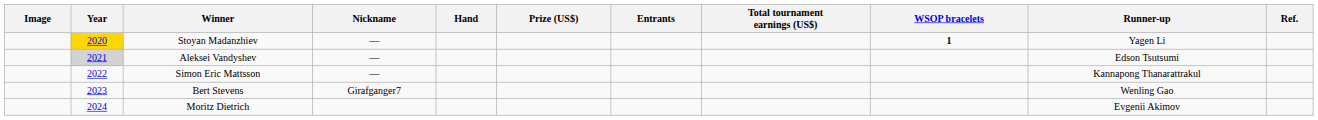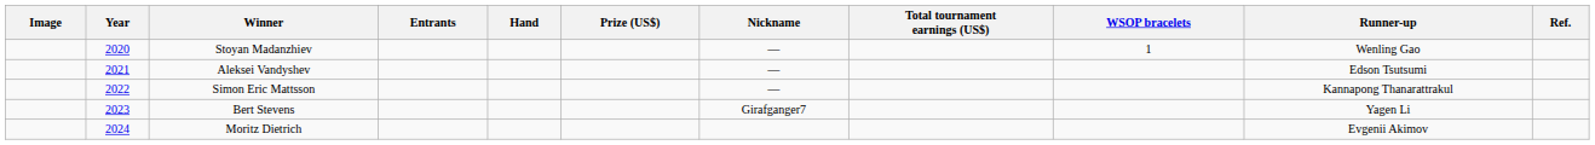columns swapped: Nickname <-> Entrants
Stoyan Madanzhiev | Year: gold background -> no background
Stoyan Madanzhiev | WSOP bracelets: bold -> normal
Stoyan Madanzhiev | Runner-up: Yagen Li -> Wenling Gao
Aleksei Vandyshev | Year: lightgrey background -> no background
Bert Stevens | Runner-up: Wenling Gao -> Yagen Li
